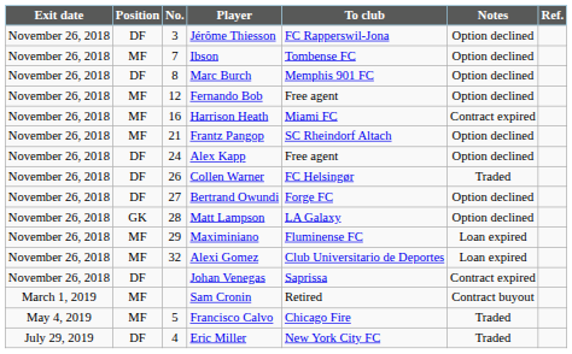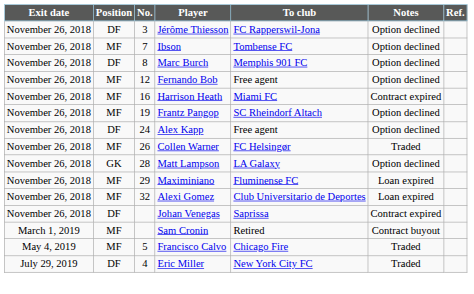Frantz Pangop | No.: 21 -> 19
Collen Warner | Position: DF -> MF
- row: November 26, 2018 | DF | 27 | Bertrand Owundi | Forge FC | Option declined
